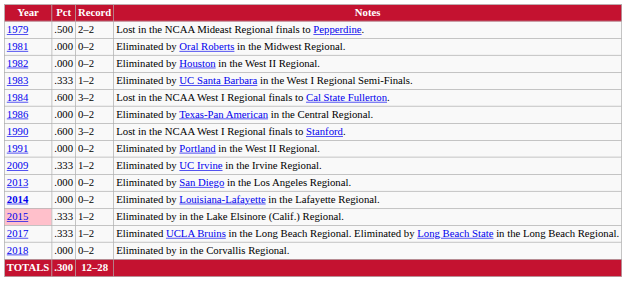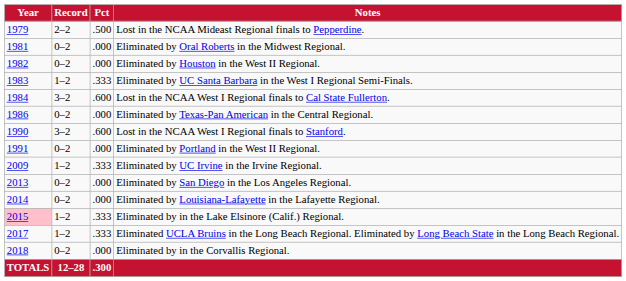columns swapped: Record <-> Pct
Eliminated by Louisiana-Lafayette in the Lafayette Regional. | Year: bold -> normal
